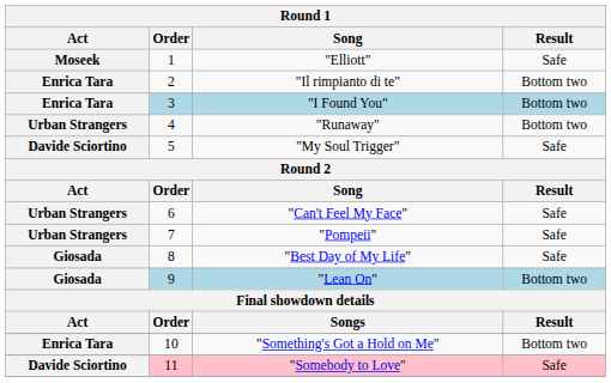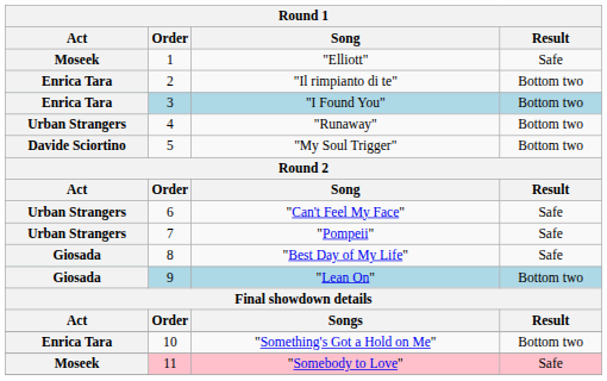"My Soul Trigger" | Result: Safe -> Bottom two
"Somebody to Love" | Act: Davide Sciortino -> Moseek
